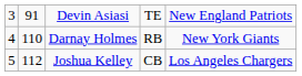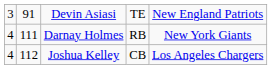Darnay Holmes | column 2: 110 -> 111
Joshua Kelley | column 1: 5 -> 4
